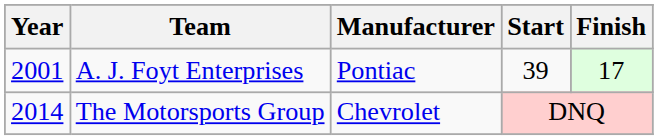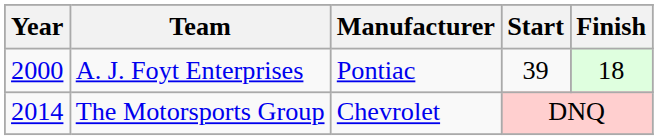A. J. Foyt Enterprises | Year: 2001 -> 2000
A. J. Foyt Enterprises | Finish: 17 -> 18
